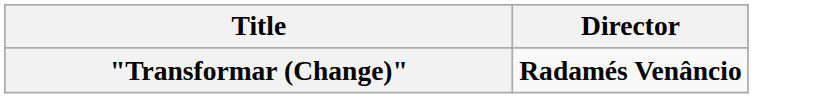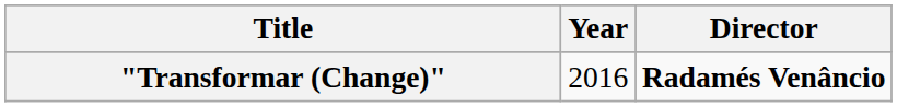+ column: Year | 2016
